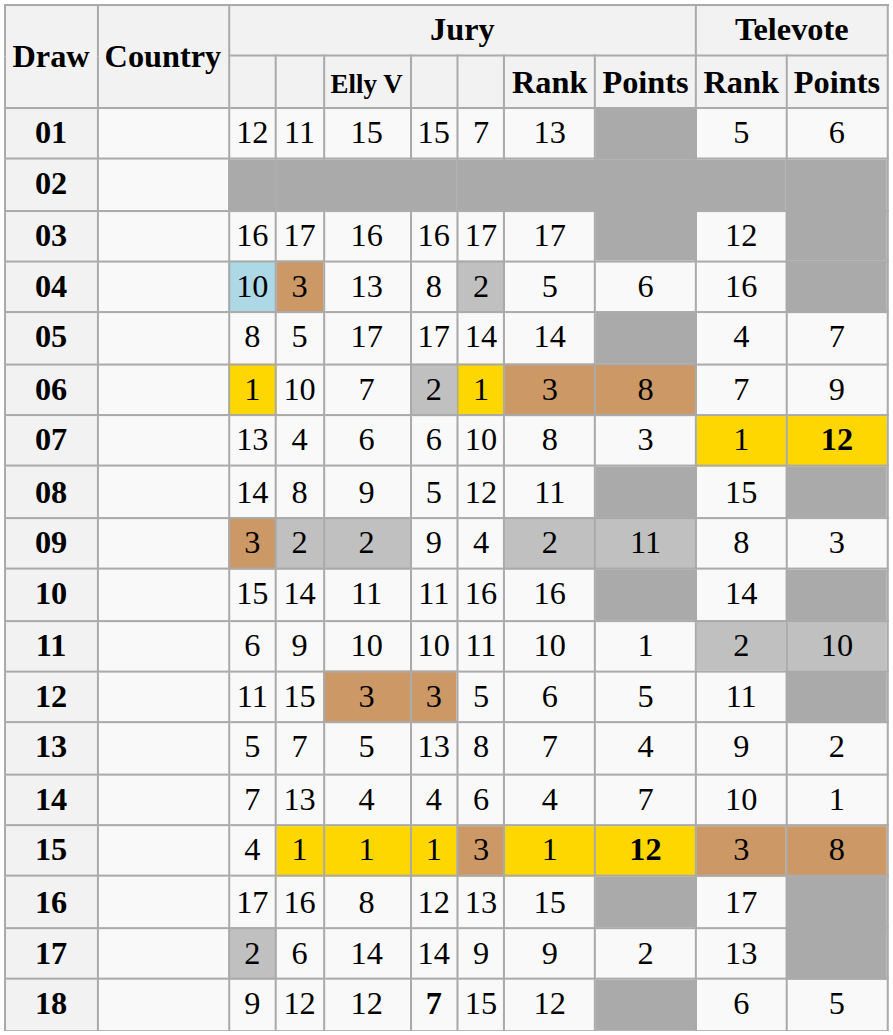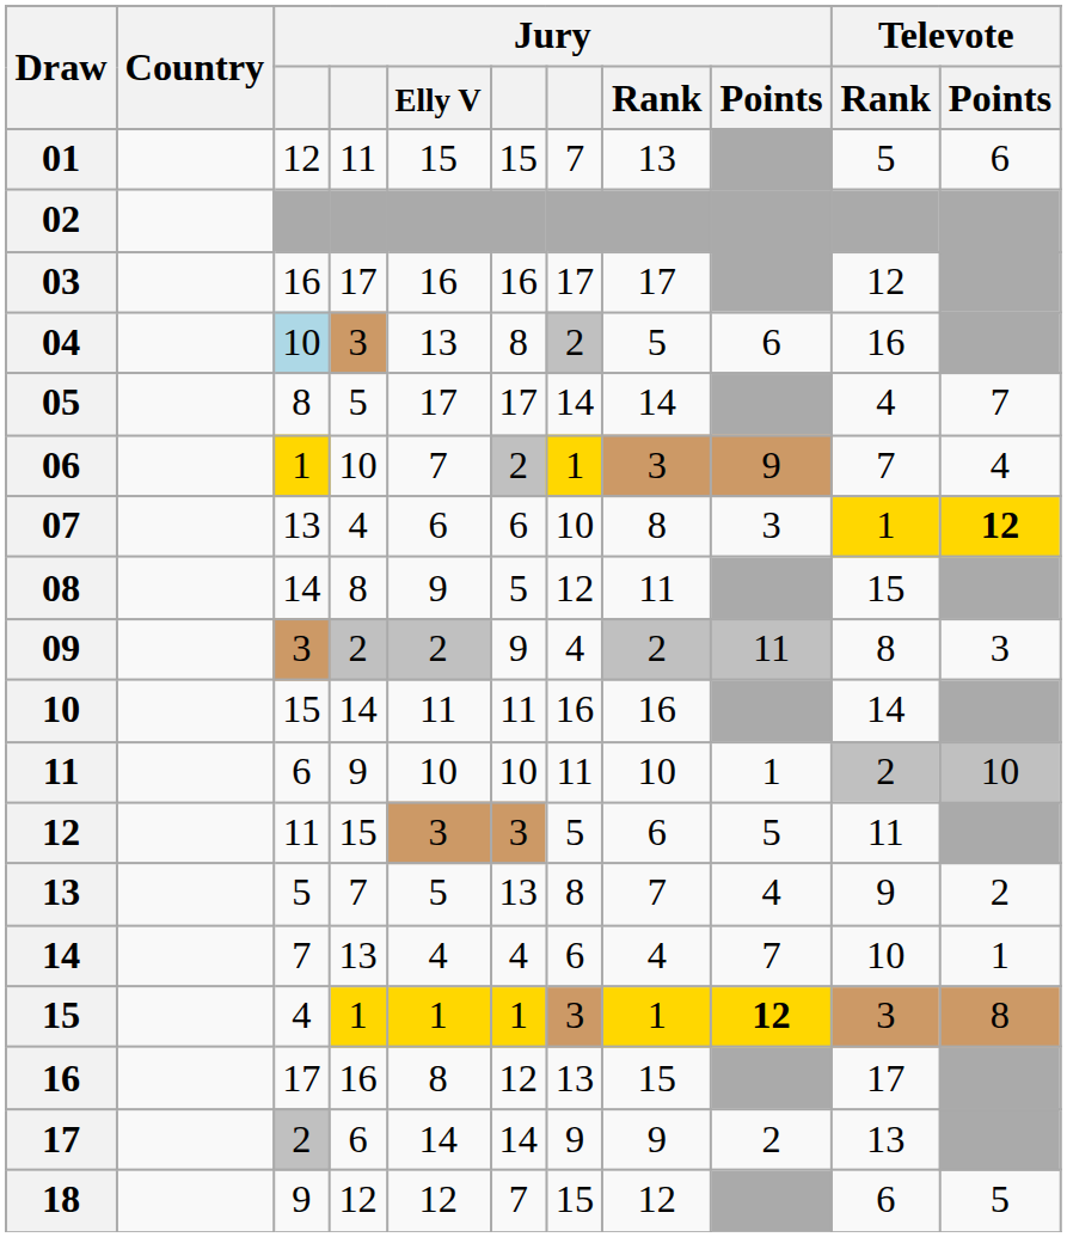06 | Jury / Points: 8 -> 9
06 | Televote / Points: 9 -> 4
18 | column 6: bold -> normal
